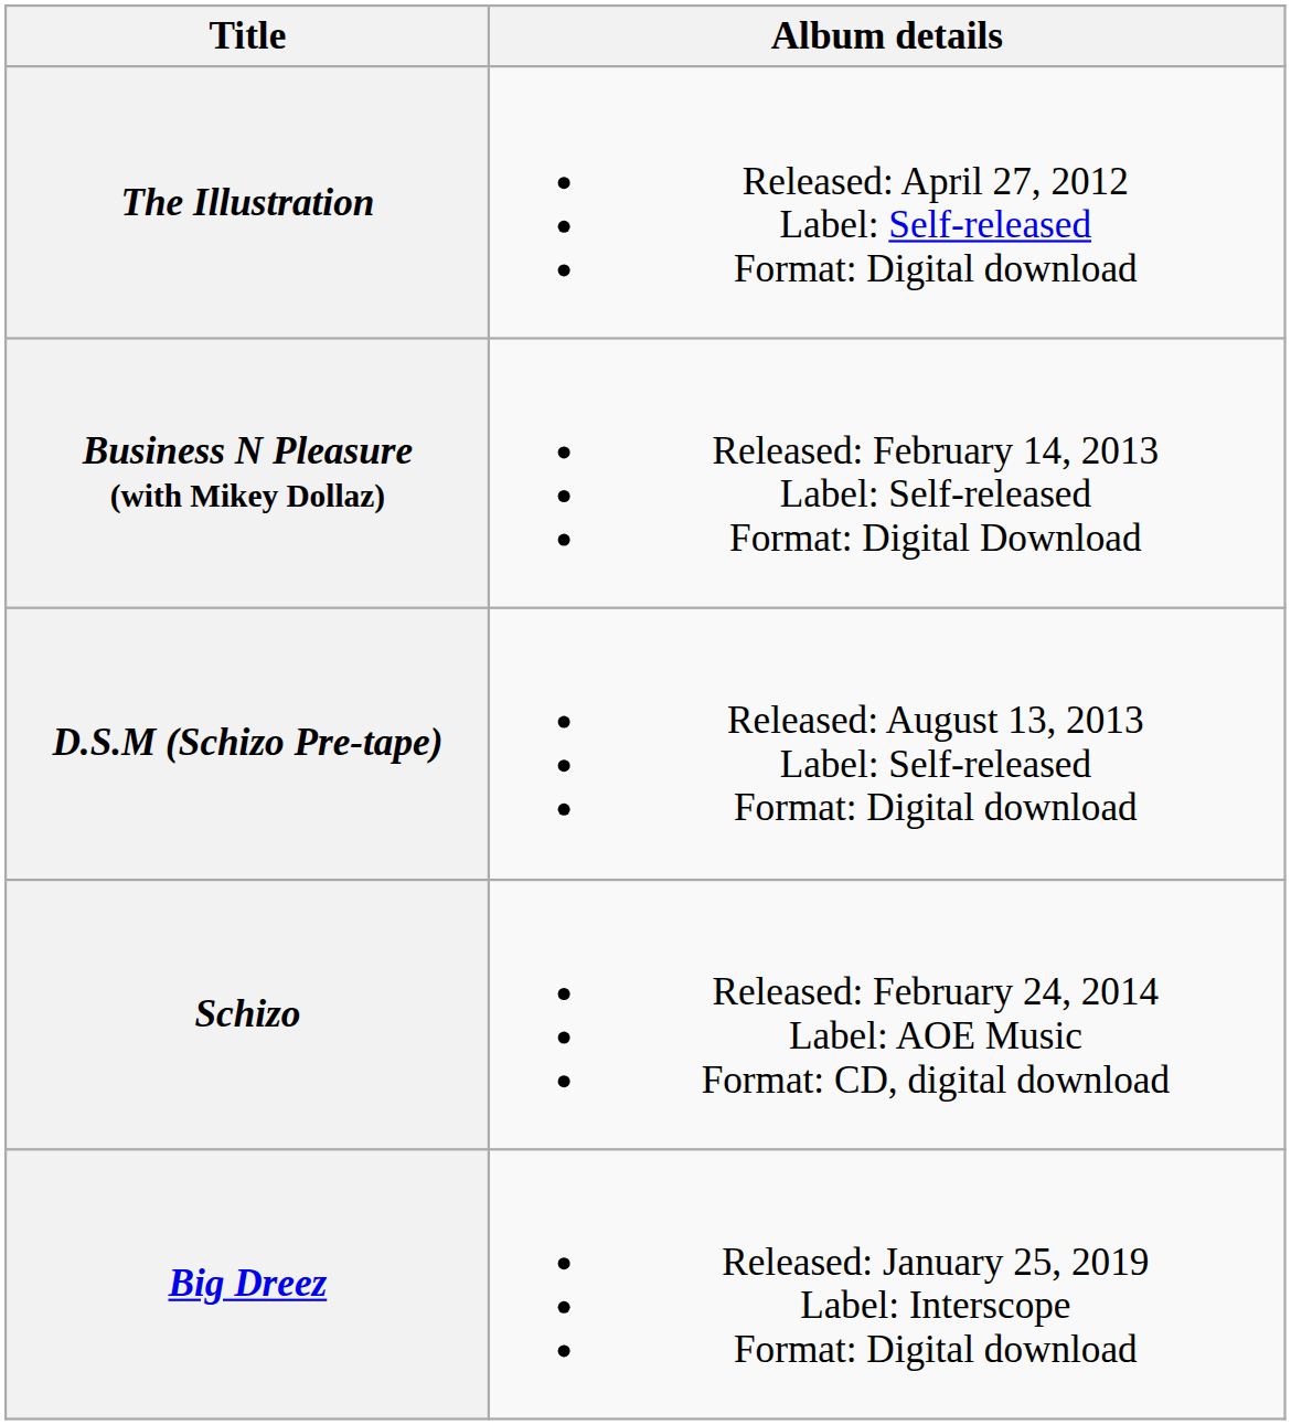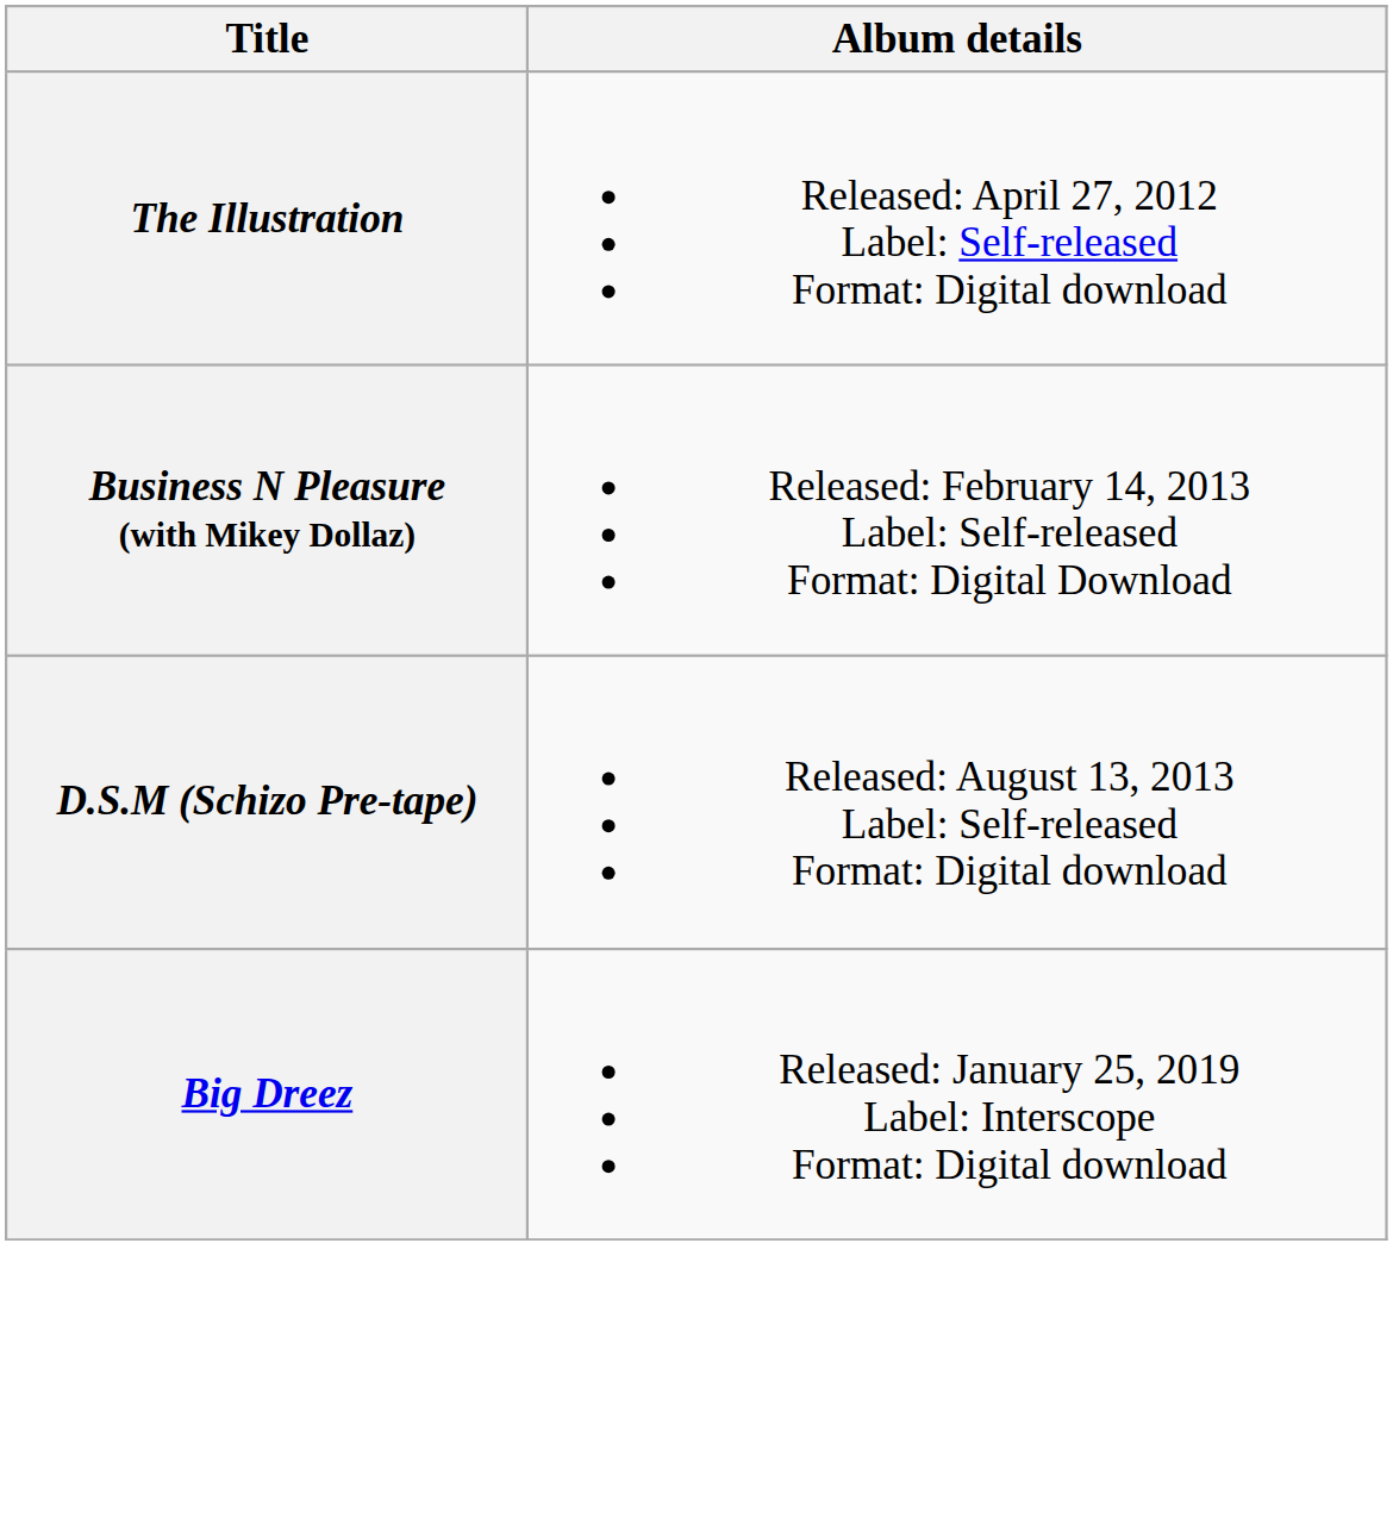- row: Schizo | Released: February 24, 2014 Label: AOE Music Format: CD, digital download
